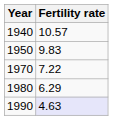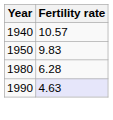- row: 1970 | 7.22
1980 | Fertility rate: 6.29 -> 6.28
